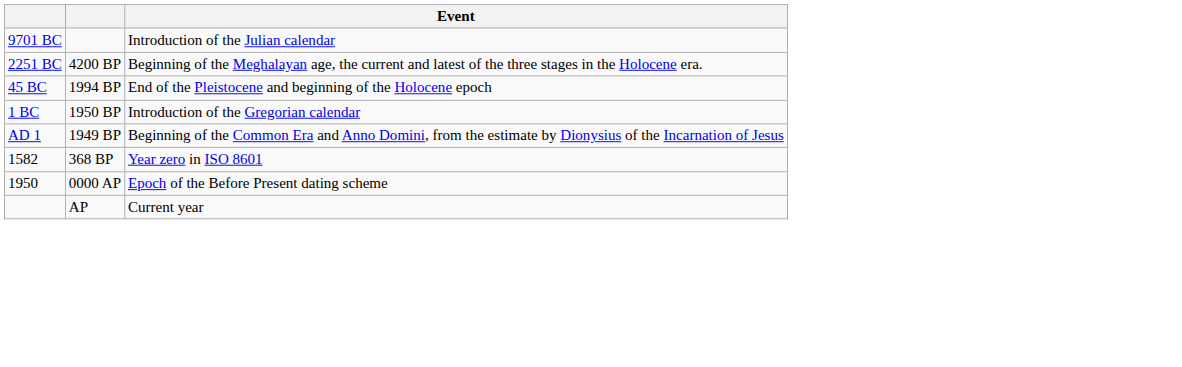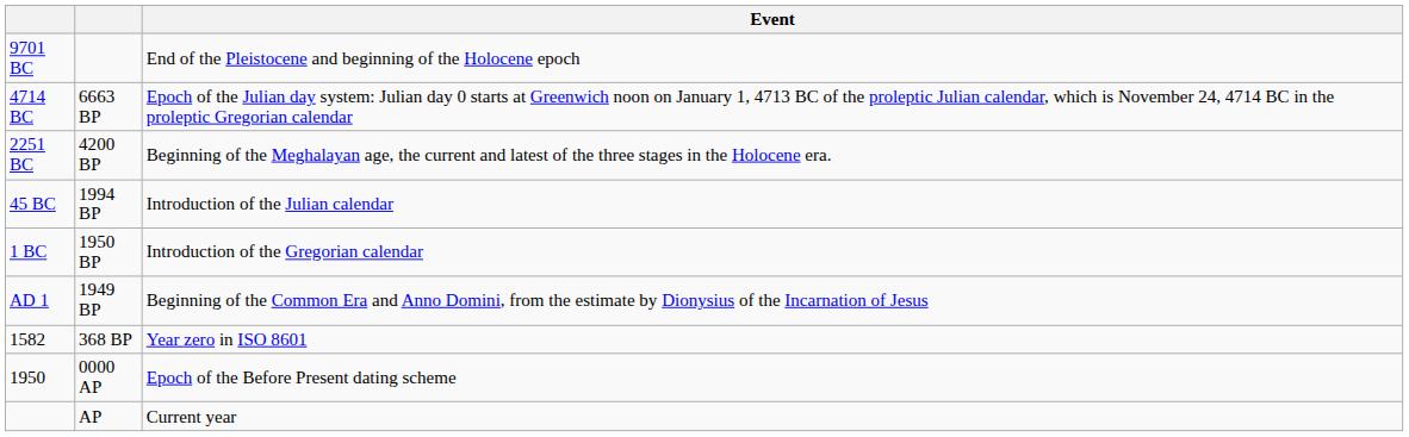9701 BC | Event: Introduction of the Julian calendar -> End of the Pleistocene and beginning of the Holocene epoch
+ row: 4714 BC | 6663 BP | Epoch of the Julian day system: Julian day 0 starts at Greenwich noon on January 1, 4713 BC of the proleptic Julian calendar, which is November 24, 4714 BC in the proleptic Gregorian calendar
45 BC | Event: End of the Pleistocene and beginning of the Holocene epoch -> Introduction of the Julian calendar
